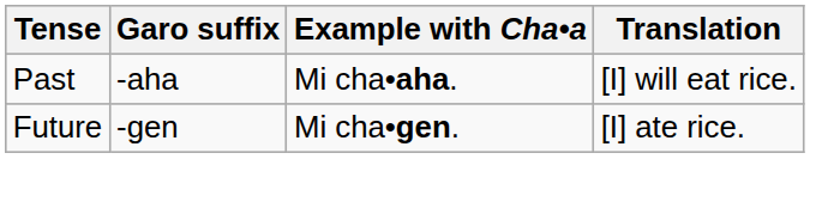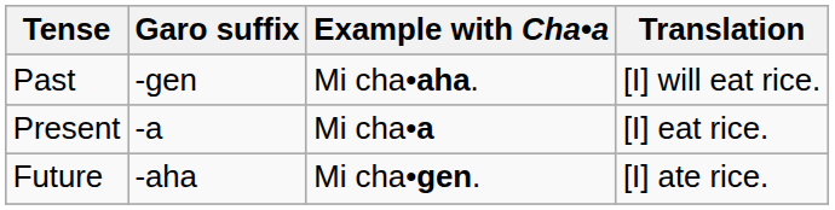Past | Garo suffix: -aha -> -gen
+ row: Present | -a | Mi cha•a | [I] eat rice.
Future | Garo suffix: -gen -> -aha
